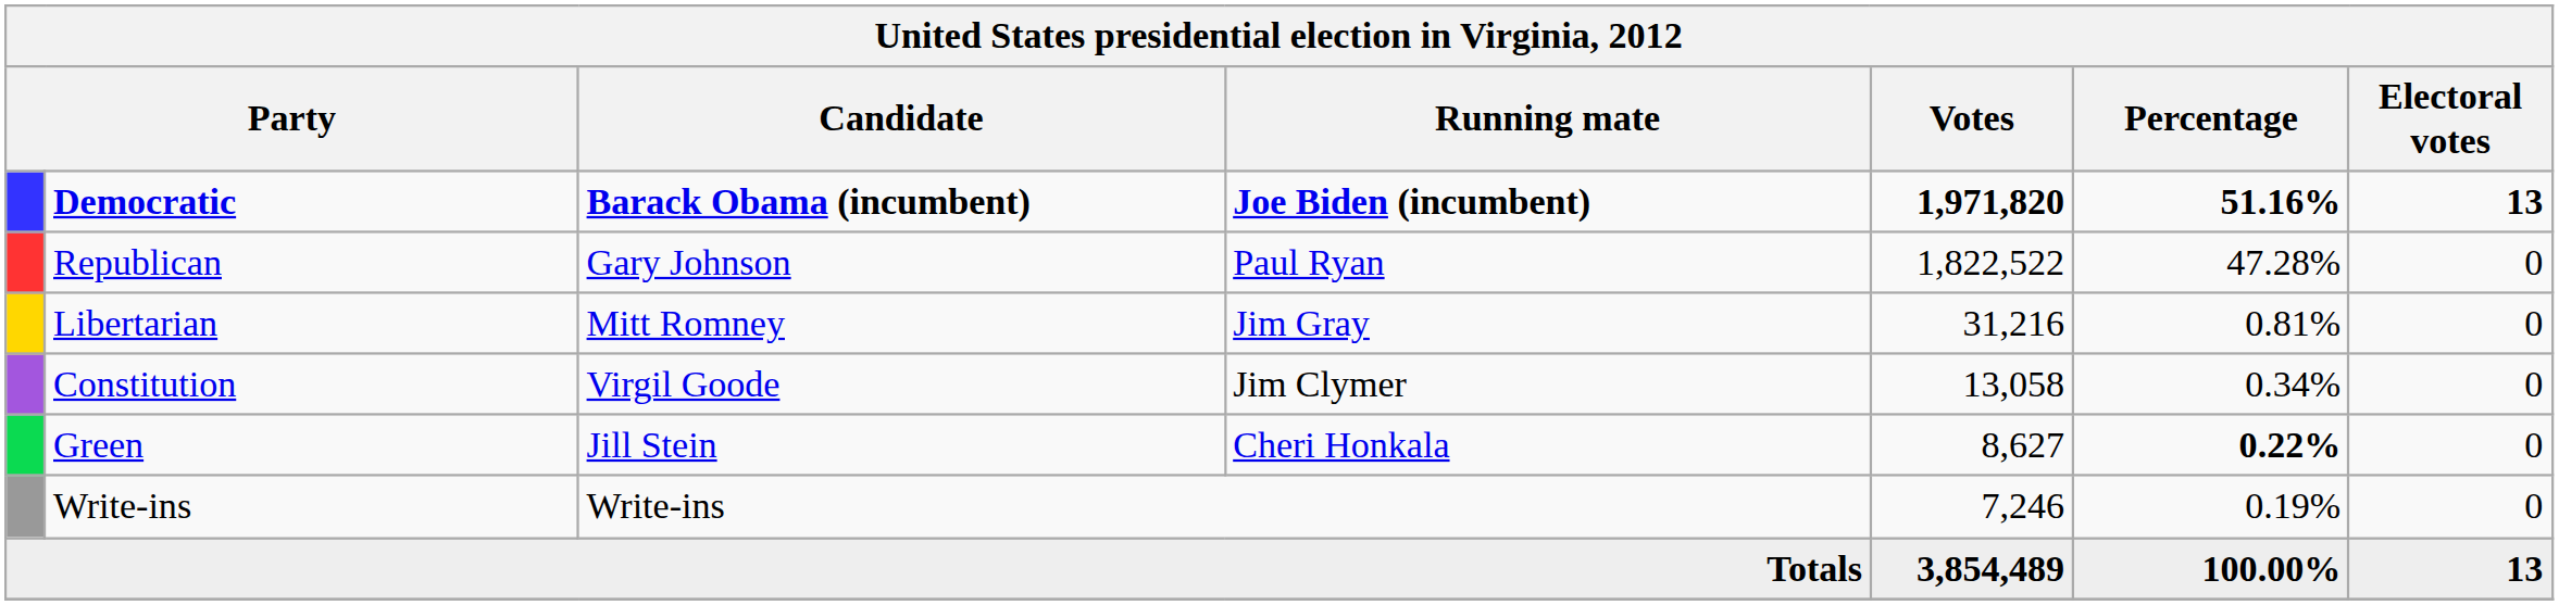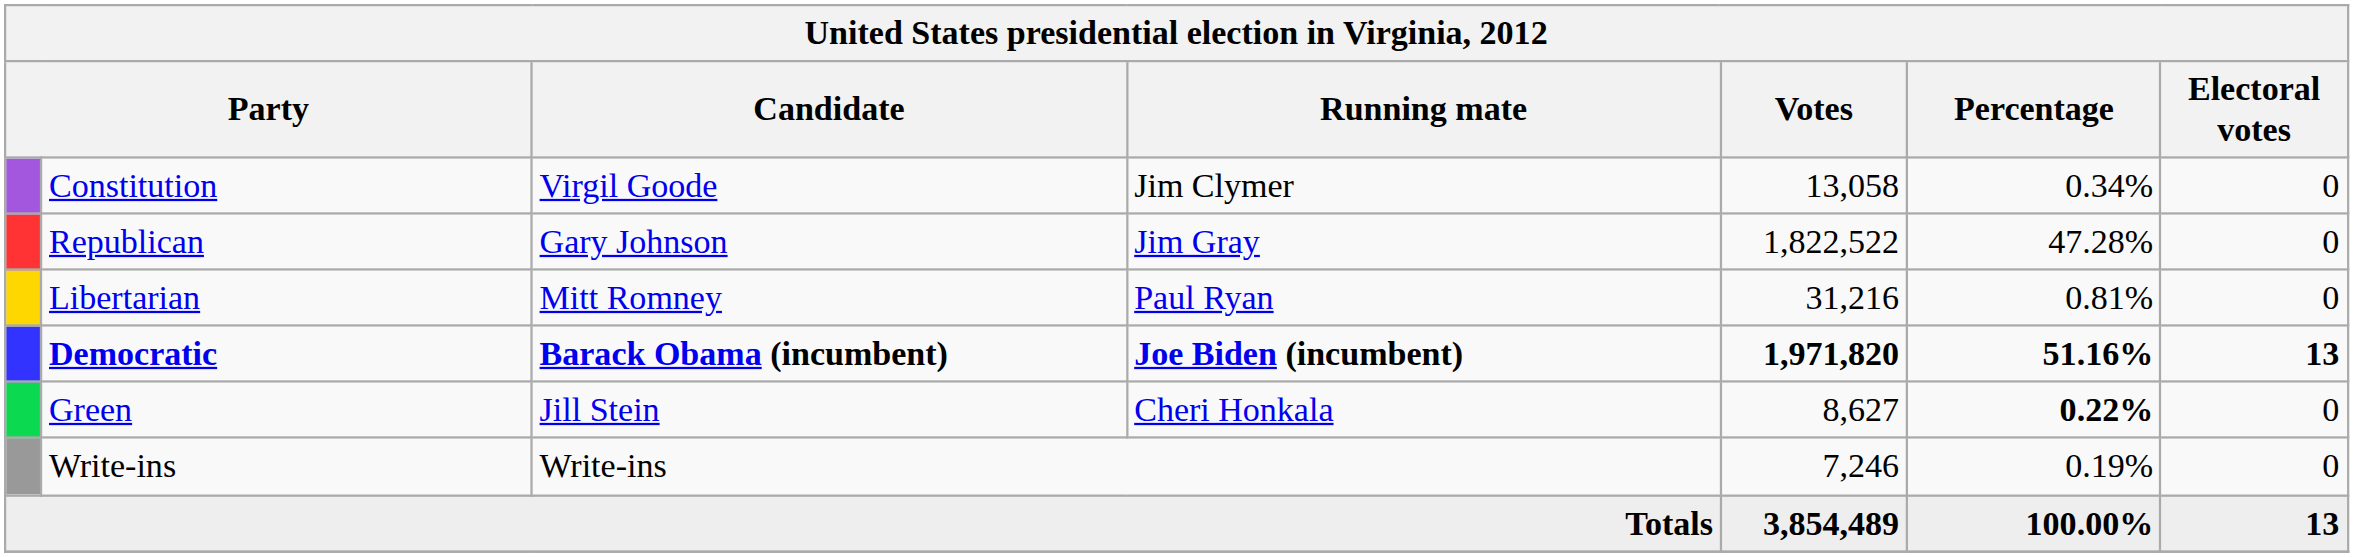rows swapped: Democratic <-> Constitution
Republican | Running mate: Paul Ryan -> Jim Gray
Libertarian | Running mate: Jim Gray -> Paul Ryan
